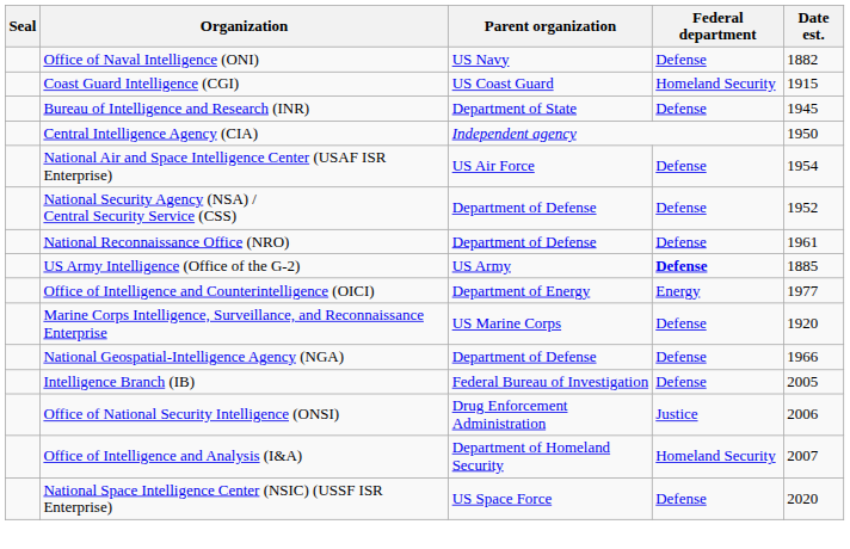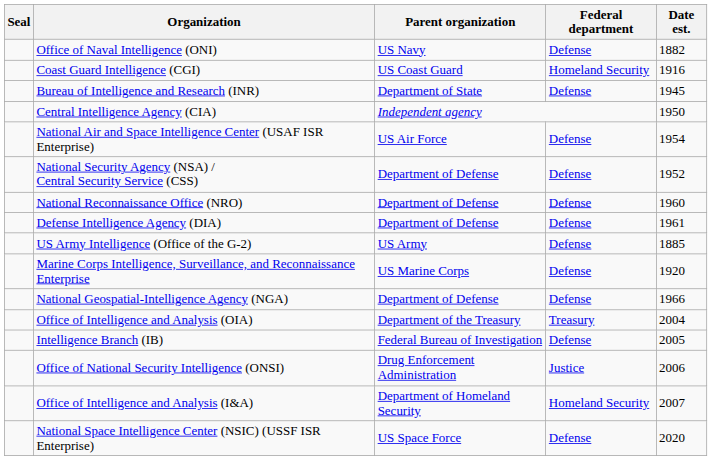Coast Guard Intelligence (CGI) | Date est.: 1915 -> 1916
National Reconnaissance Office (NRO) | Date est.: 1961 -> 1960
+ row: Defense Intelligence Agency (DIA) | Department of Defense | Defense | 1961
US Army Intelligence (Office of the G-2) | Federal department: bold -> normal
- row: Office of Intelligence and Counterintelligence (OICI) | Department of Energy | Energy | 1977
+ row: Office of Intelligence and Analysis (OIA) | Department of the Treasury | Treasury | 2004
